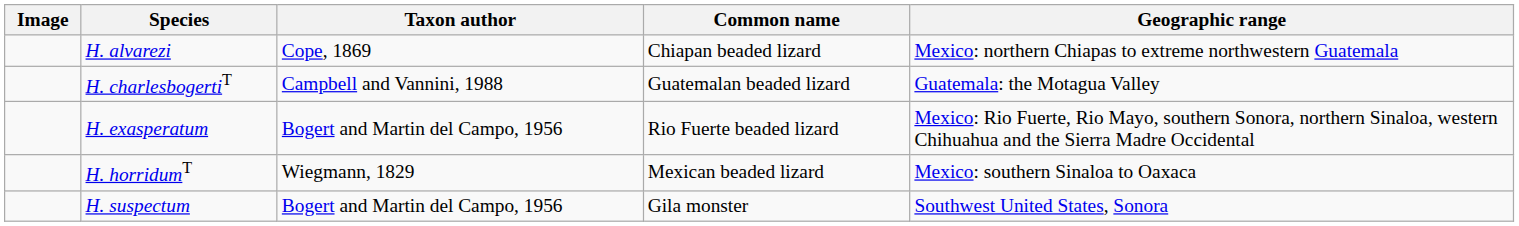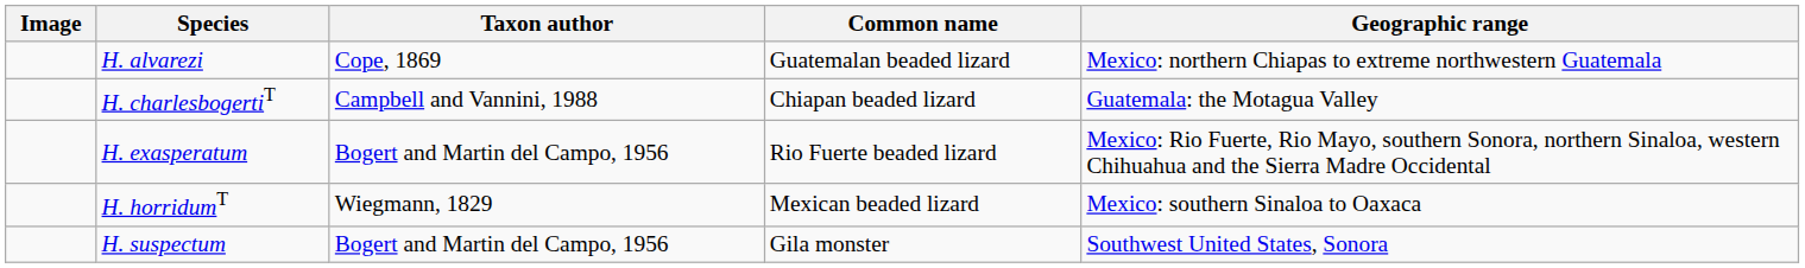H. alvarezi | Common name: Chiapan beaded lizard -> Guatemalan beaded lizard
H. charlesbogertiT | Common name: Guatemalan beaded lizard -> Chiapan beaded lizard
